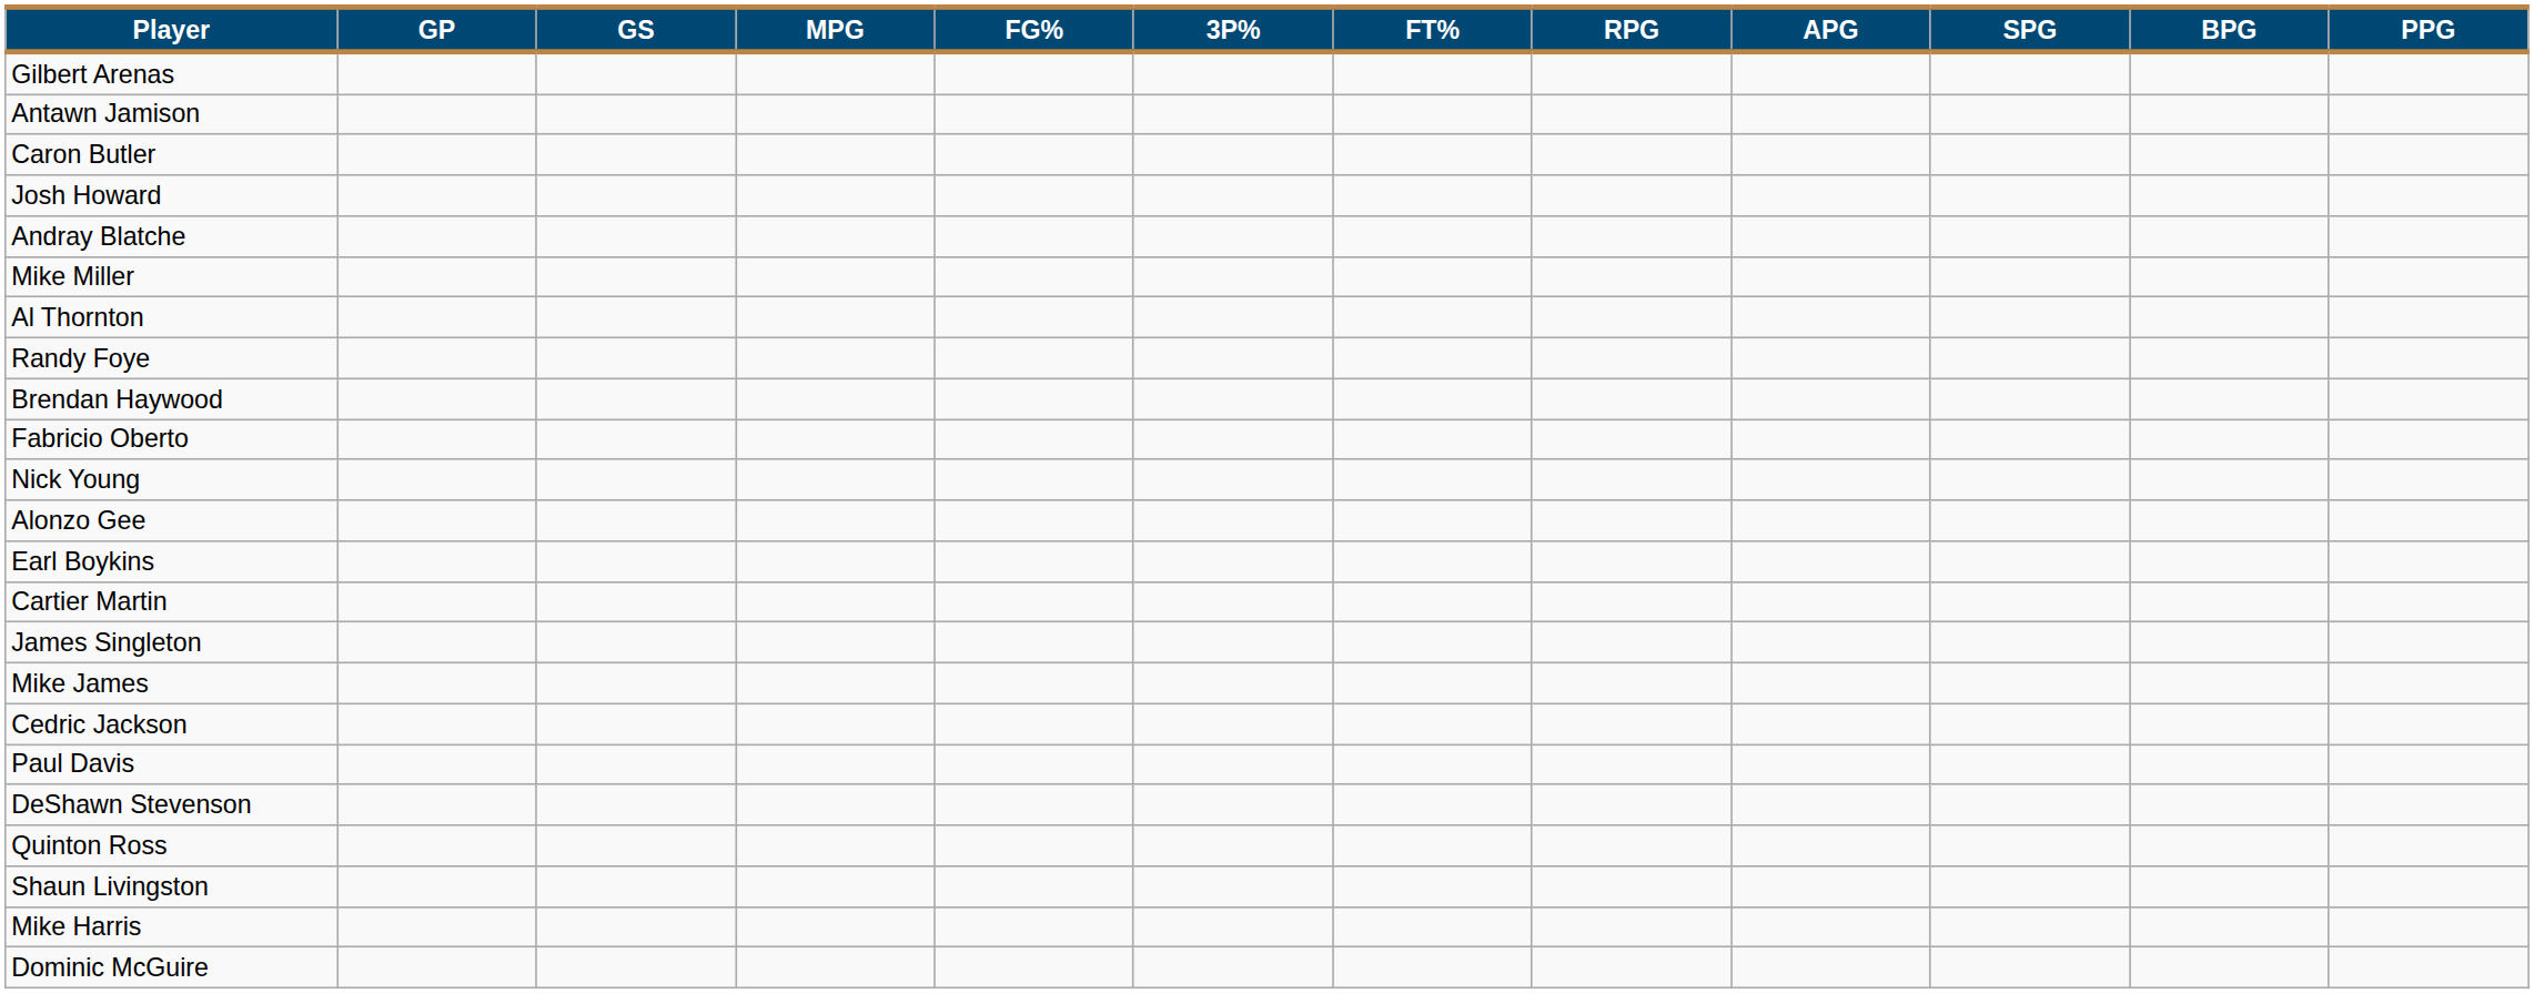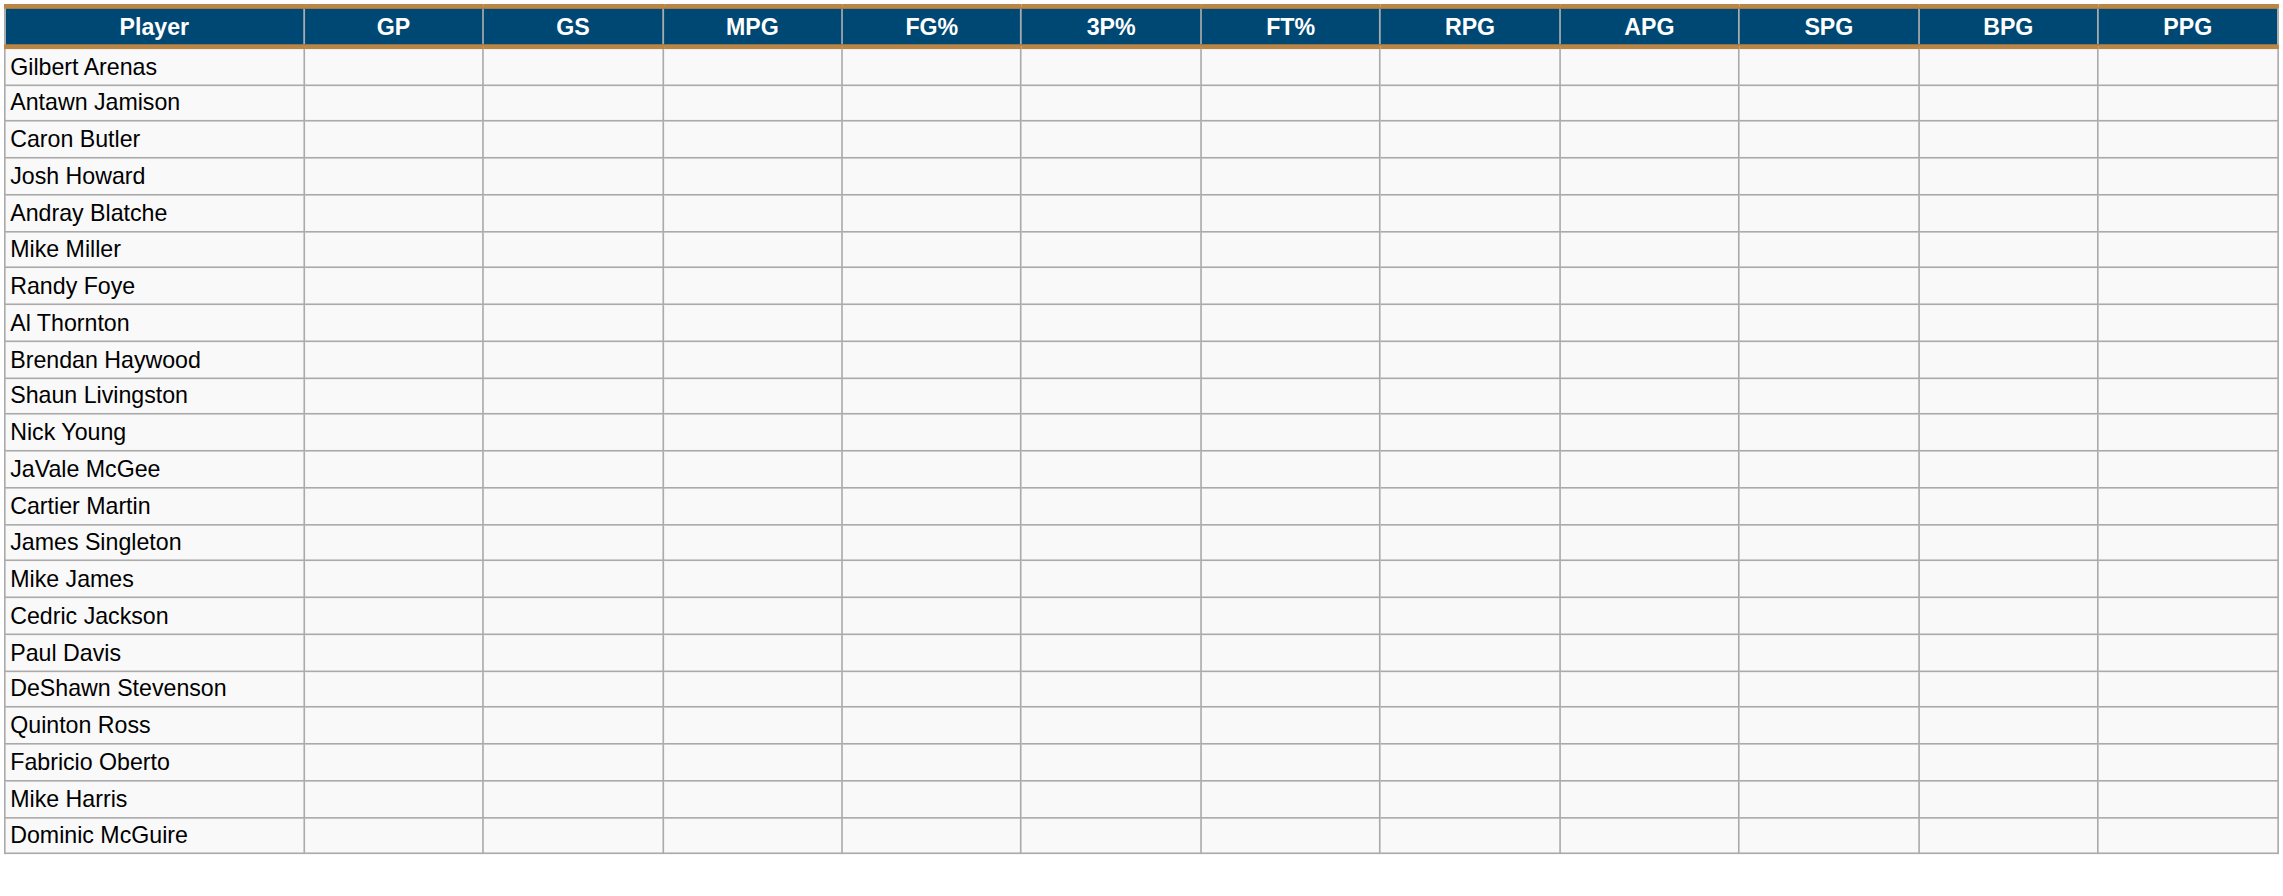rows swapped: Al Thornton <-> Randy Foye
rows swapped: Shaun Livingston <-> Fabricio Oberto
- row: Alonzo Gee
- row: Earl Boykins
+ row: JaVale McGee
